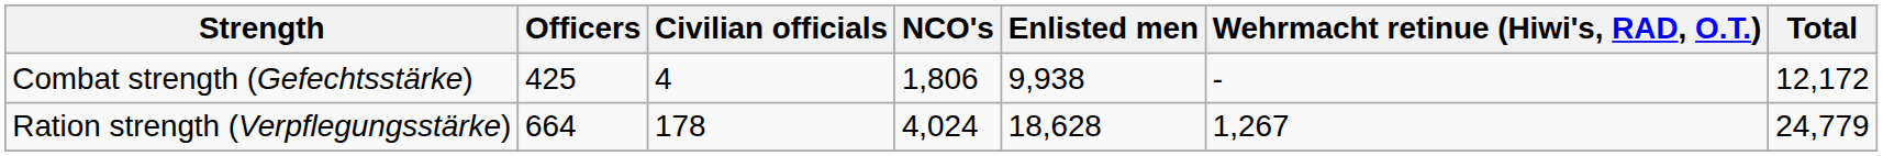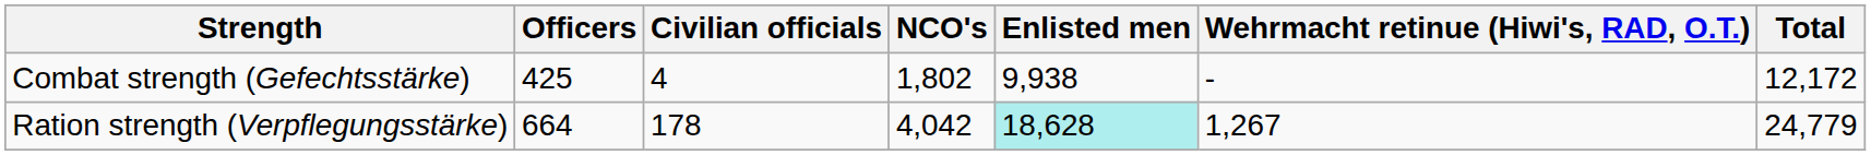Combat strength (Gefechtsstärke) | NCO's: 1,806 -> 1,802
Ration strength (Verpflegungsstärke) | NCO's: 4,024 -> 4,042
Ration strength (Verpflegungsstärke) | Enlisted men: no background -> paleturquoise background
